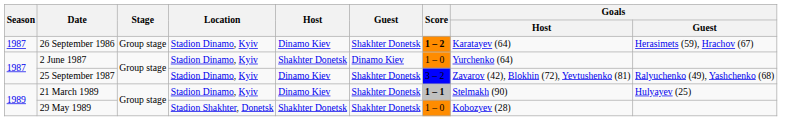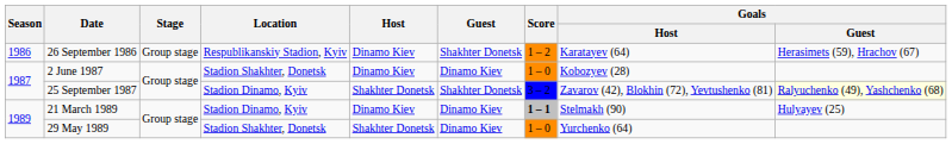26 September 1986 | Season: 1987 -> 1986
26 September 1986 | Location: Stadion Dinamo, Kyiv -> Respublikanskiy Stadion, Kyiv
26 September 1986 | Score: bold -> normal
2 June 1987 | Location: Stadion Dinamo, Kyiv -> Stadion Shakhter, Donetsk
2 June 1987 | Host: Shakhter Donetsk -> Dinamo Kiev
2 June 1987 | Goals / Host: Yurchenko (64) -> Kobozyev (28)
25 September 1987 | Host: Dinamo Kiev -> Shakhter Donetsk
25 September 1987 | Goals / Guest: no background -> lightyellow background
21 March 1989 | Guest: Shakhter Donetsk -> Dinamo Kiev
29 May 1989 | Guest: Shakhter Donetsk -> Dinamo Kiev
29 May 1989 | Goals / Host: Kobozyev (28) -> Yurchenko (64)
